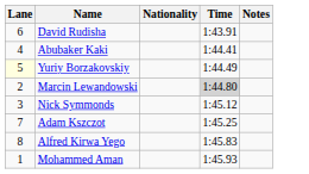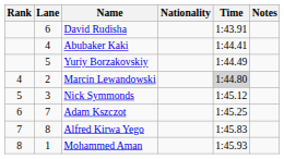+ column: Rank | 4 | 5 | 6 | 7 | 8
Yuriy Borzakovskiy | Lane: lightyellow background -> no background
